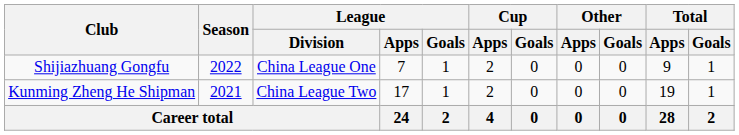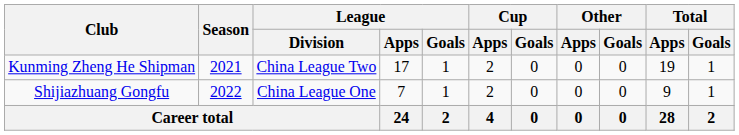rows swapped: Kunming Zheng He Shipman <-> Shijiazhuang Gongfu
